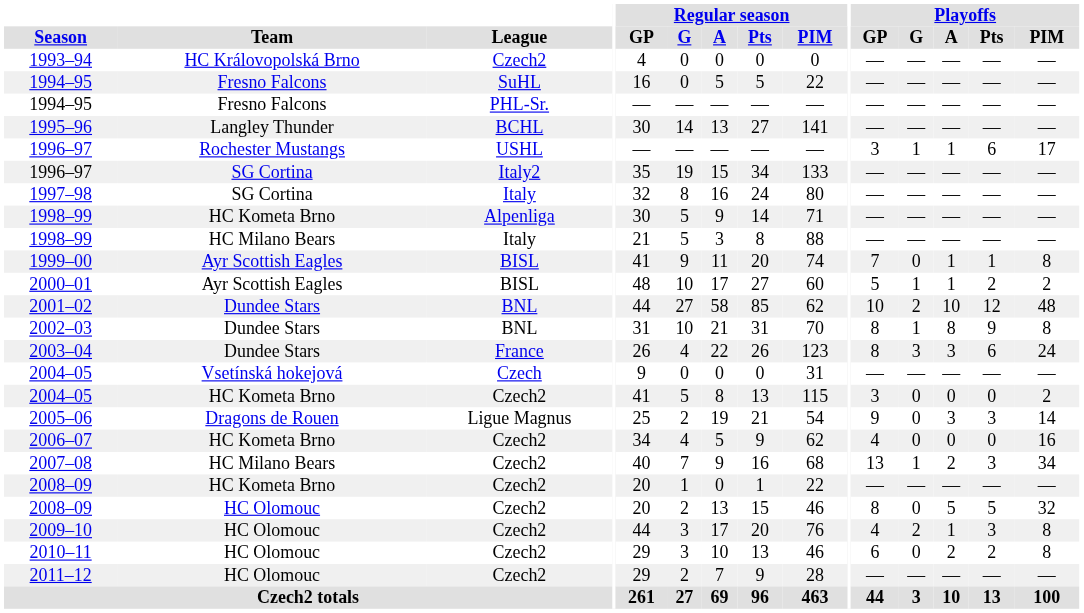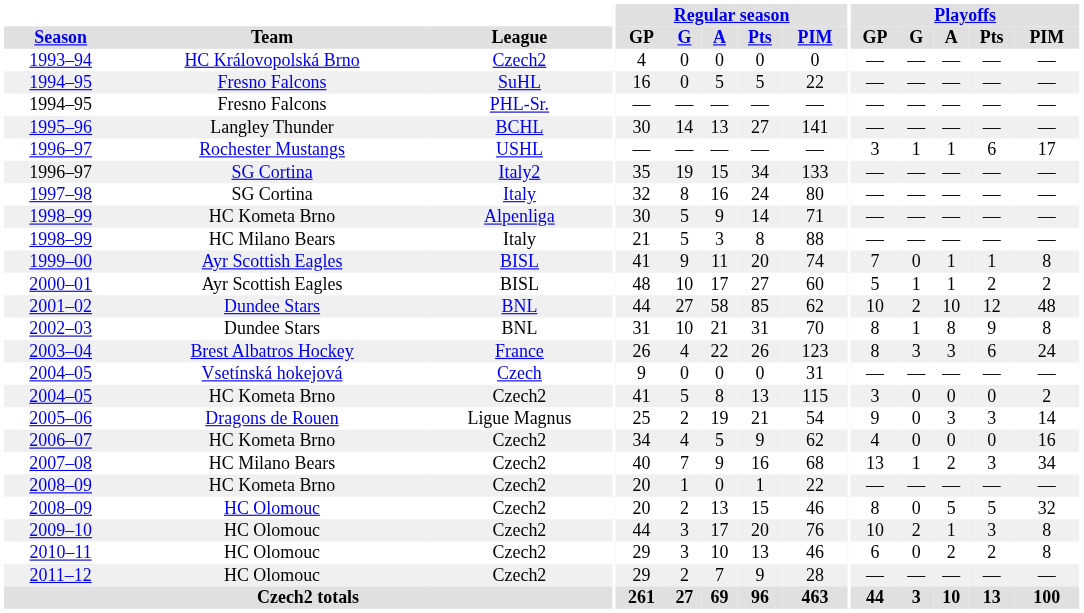2003–04 | Team: Dundee Stars -> Brest Albatros Hockey
2009–10 | Playoffs / GP: 4 -> 10
